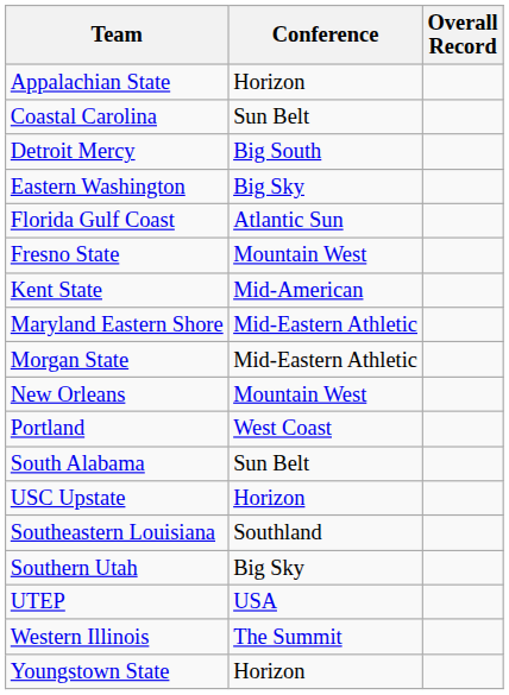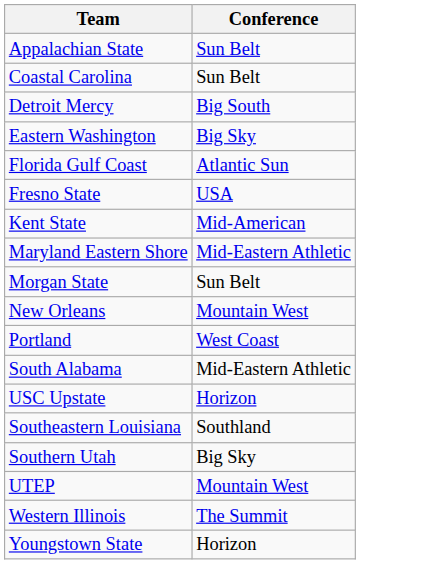- column: Overall Record
Appalachian State | Conference: Horizon -> Sun Belt
Fresno State | Conference: Mountain West -> USA
Morgan State | Conference: Mid-Eastern Athletic -> Sun Belt
South Alabama | Conference: Sun Belt -> Mid-Eastern Athletic
UTEP | Conference: USA -> Mountain West
